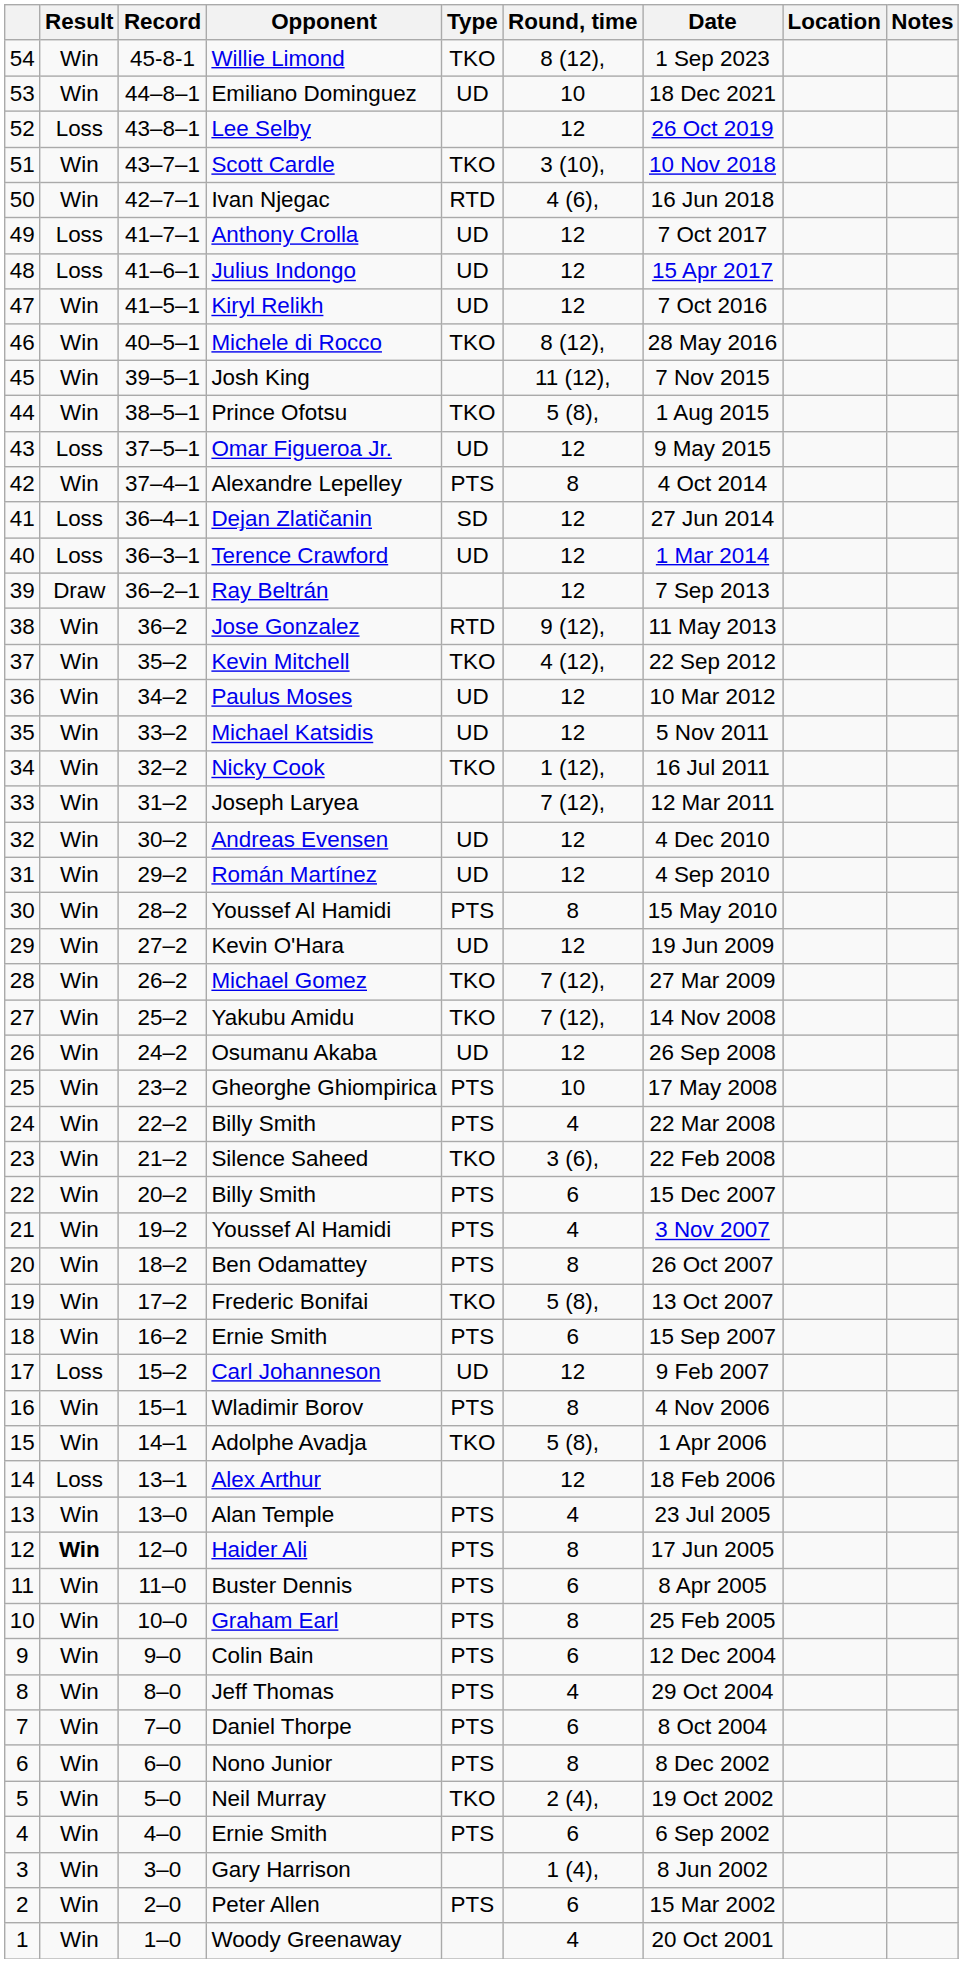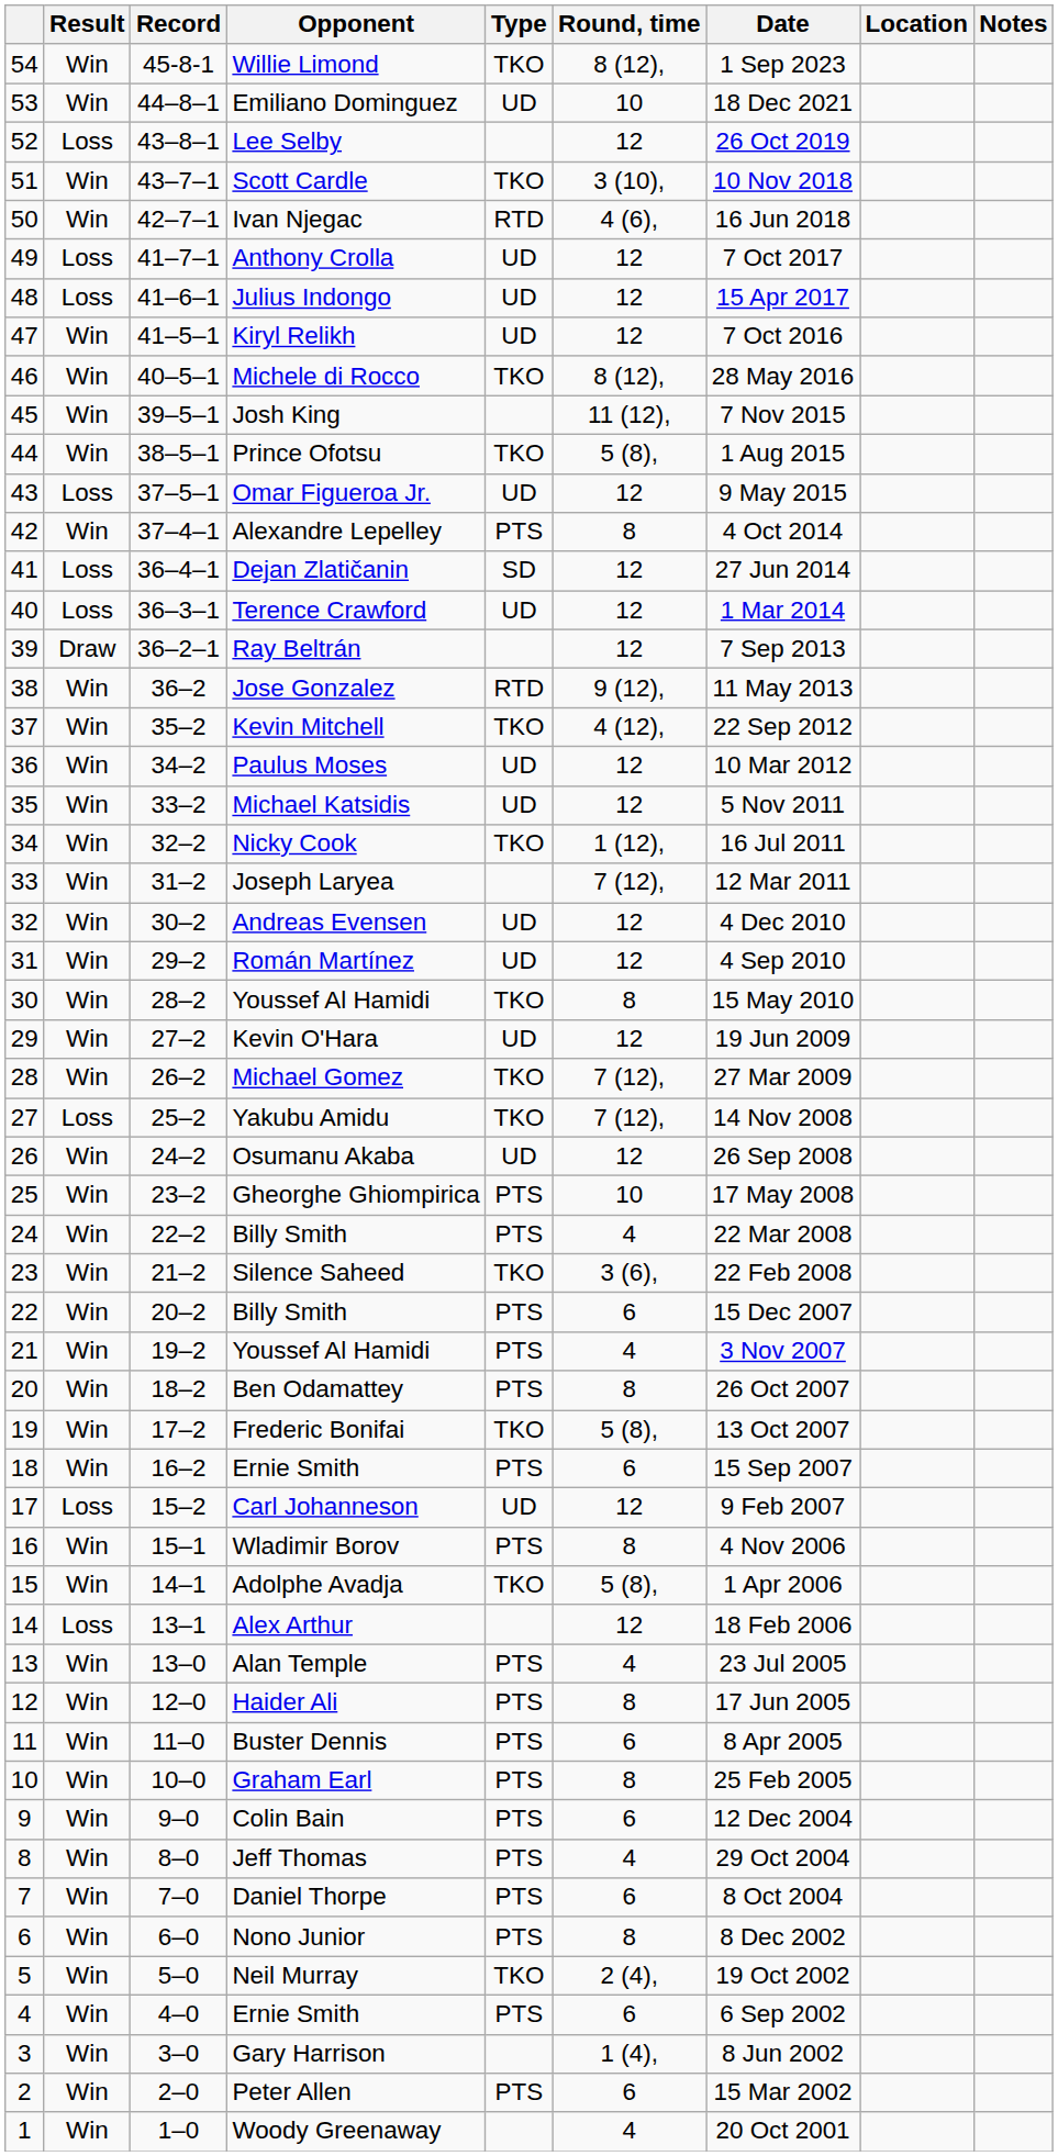30 / Youssef Al Hamidi | Type: PTS -> TKO
Yakubu Amidu | Result: Win -> Loss
Haider Ali | Result: bold -> normal
